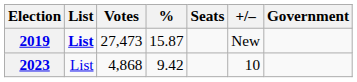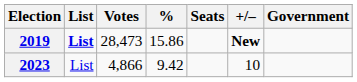2019 | Votes: 27,473 -> 28,473
2019 | %: 15.87 -> 15.86
2019 | +/–: normal -> bold
2023 | Votes: 4,868 -> 4,866
